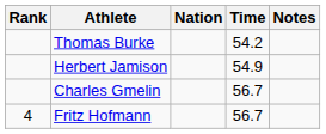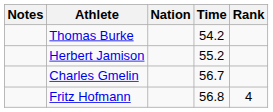columns swapped: Rank <-> Notes
Herbert Jamison | Time: 54.9 -> 55.2
Fritz Hofmann | Time: 56.7 -> 56.8
